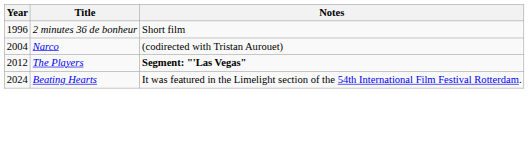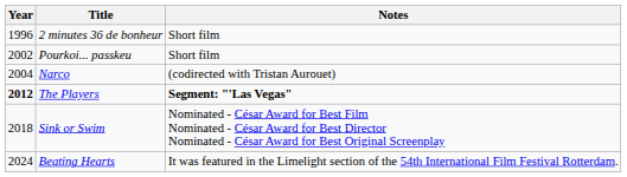+ row: 2002 | Pourkoi... passkeu | Short film
The Players | Year: normal -> bold
+ row: 2018 | Sink or Swim | Nominated - César Award for Best Film Nominated - César Award for Best Director Nominated - César Award for Best Original Screenplay
